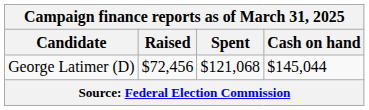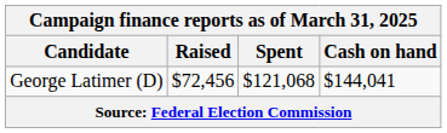George Latimer (D) | Cash on hand: $145,044 -> $144,041
